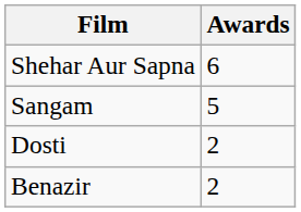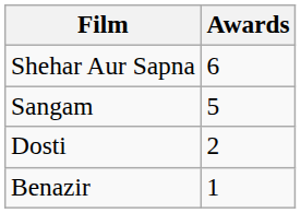Benazir | Awards: 2 -> 1
